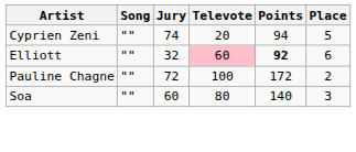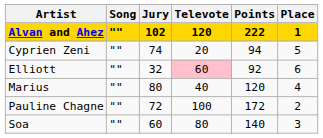+ row: Alvan and Ahez | "" | 102 | 120 | 222 | 1
Elliott | Points: bold -> normal
+ row: Marius | "" | 80 | 40 | 120 | 4
